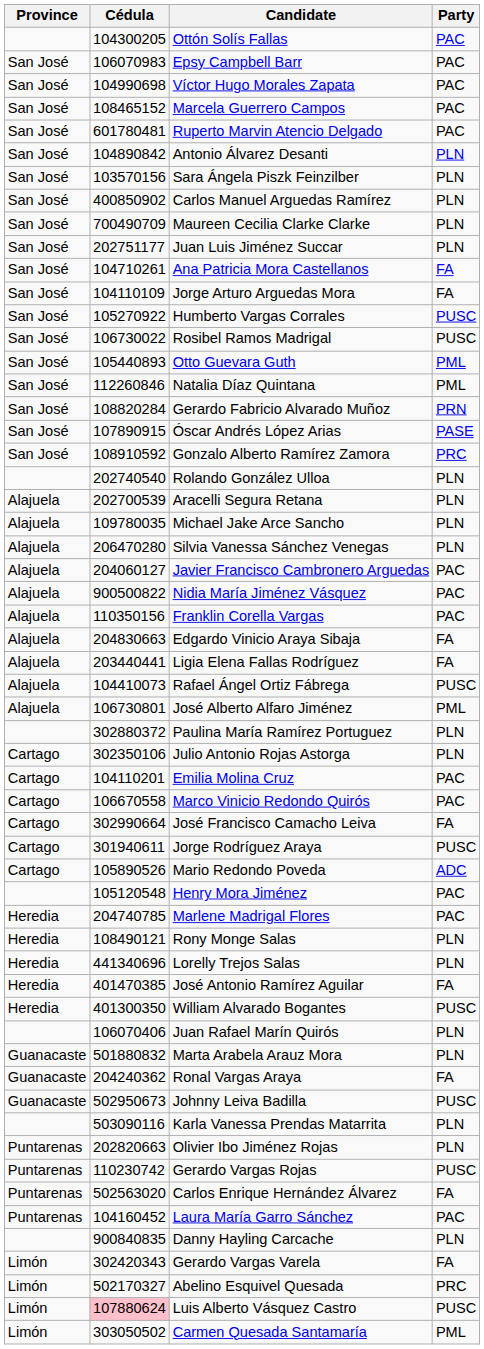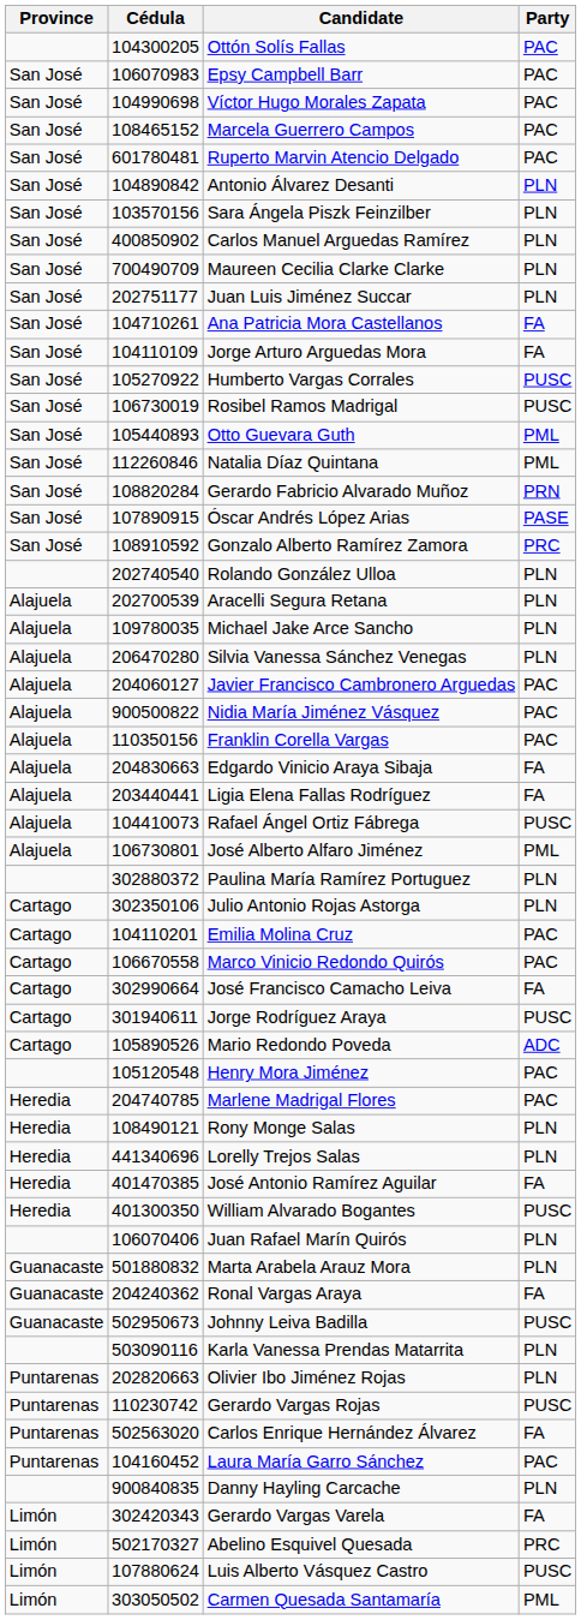Rosibel Ramos Madrigal | Cédula: 106730022 -> 106730019
Luis Alberto Vásquez Castro | Cédula: pink background -> no background
